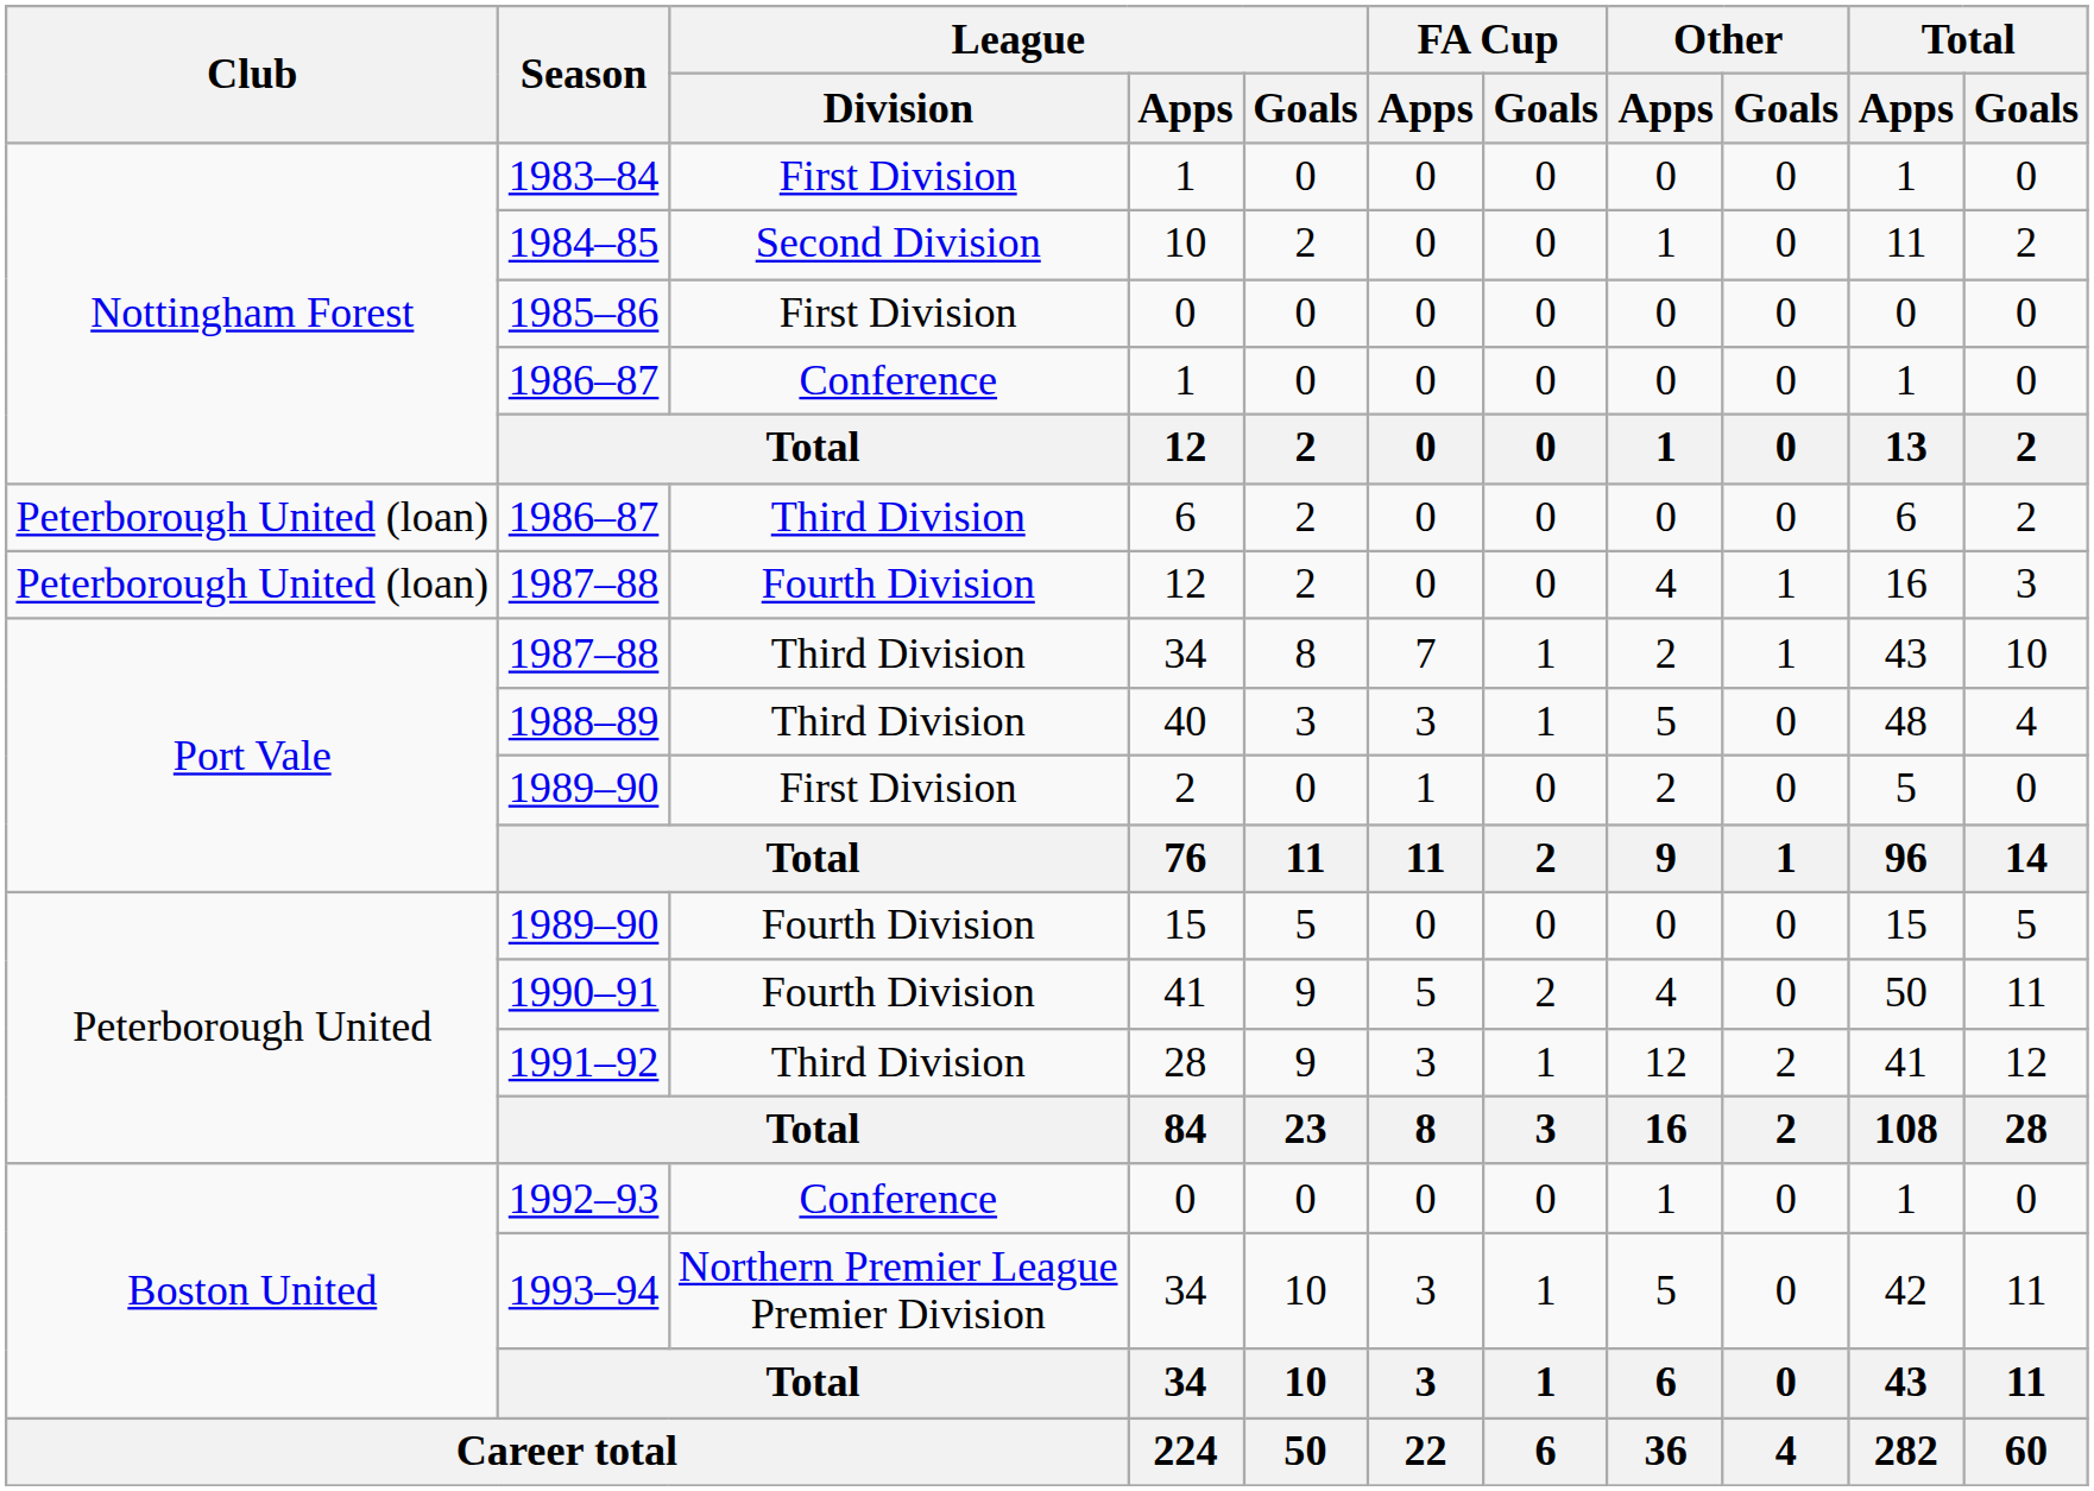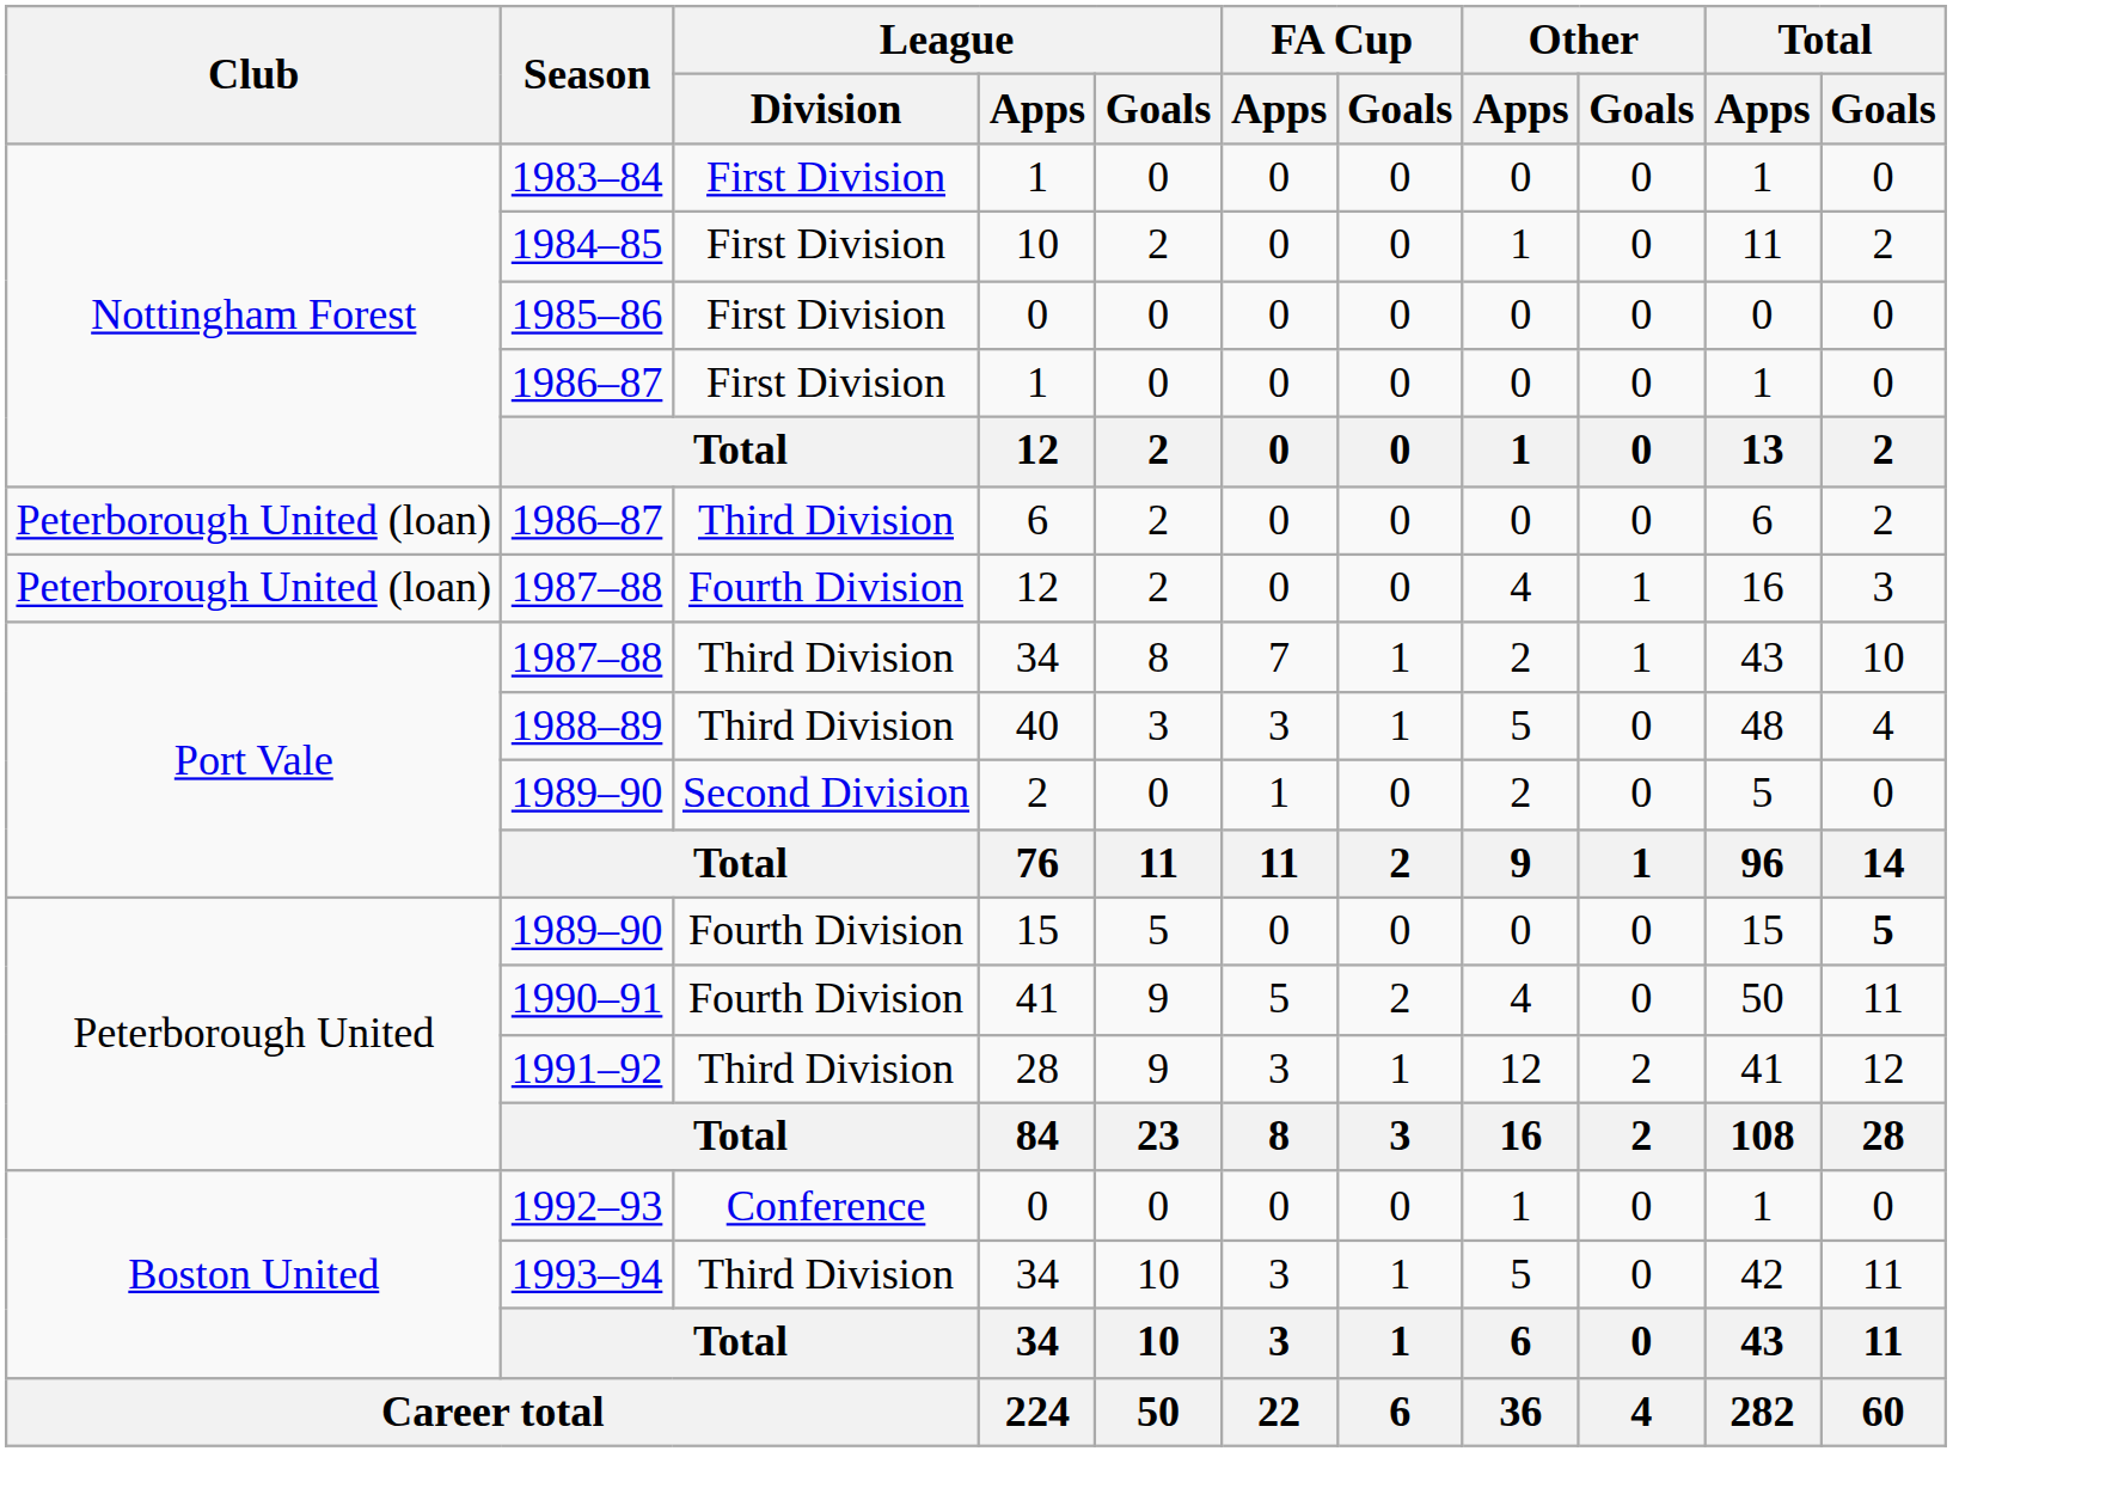1984–85 | League / Division: Second Division -> First Division
1986–87 / 1 | League / Division: Conference -> First Division
1989–90 / 2 | League / Division: First Division -> Second Division
1989–90 / 15 | Total / Goals: normal -> bold
1993–94 | League / Division: Northern Premier League Premier Division -> Third Division
